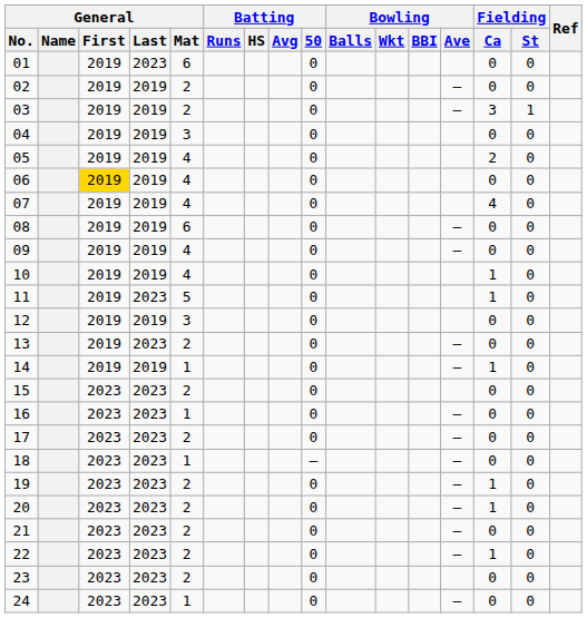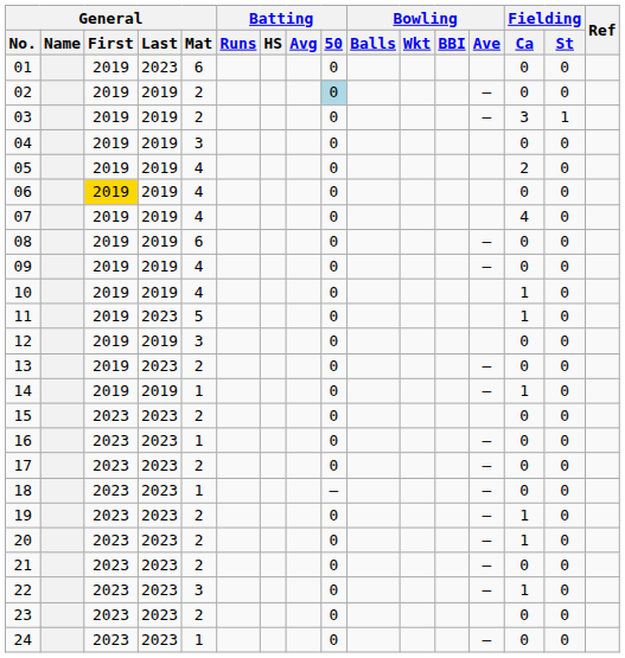02 | Batting / 50: no background -> lightblue background
22 | General / Mat: 2 -> 3
